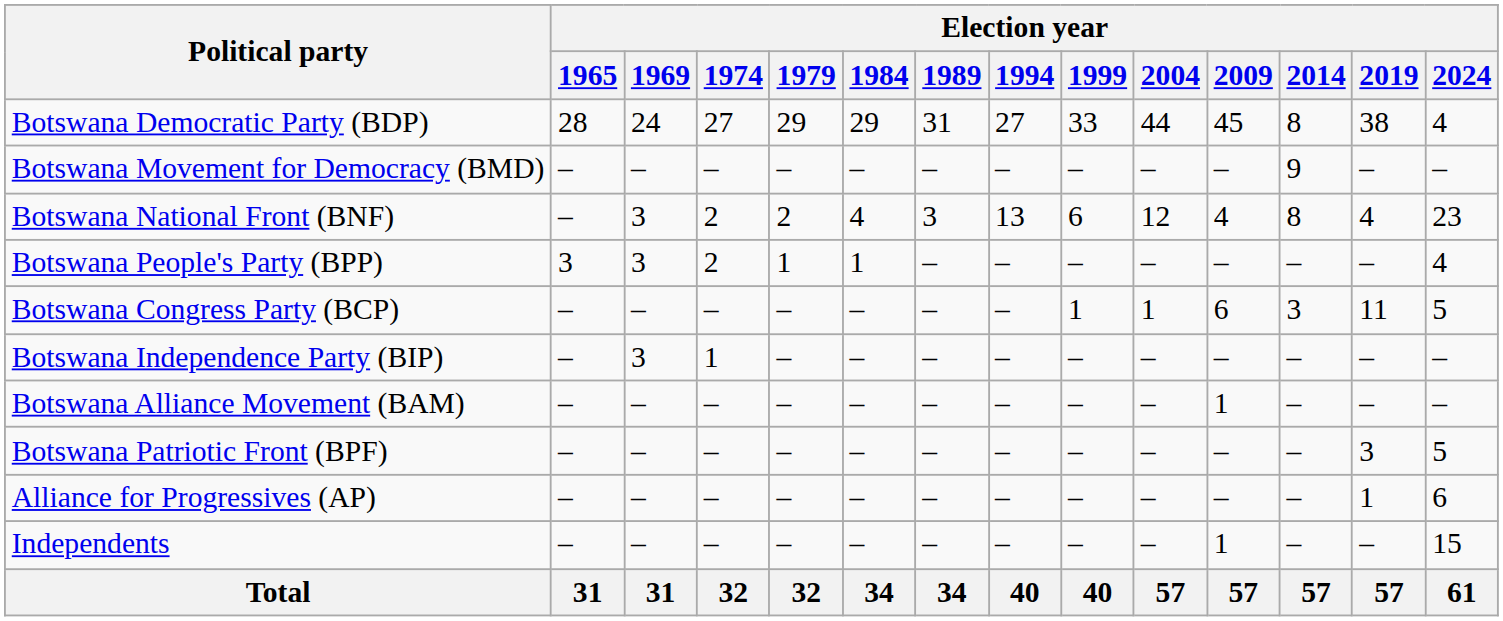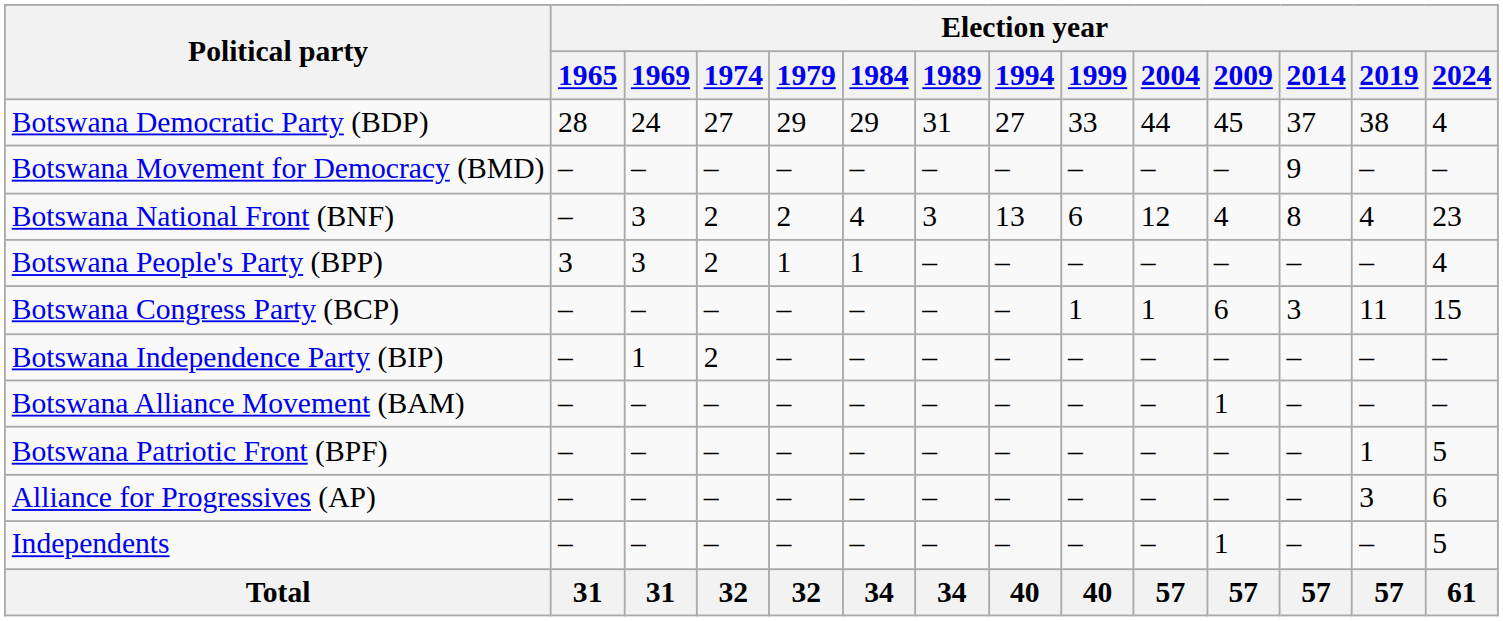Botswana Democratic Party (BDP) | Election year / 2014: 8 -> 37
Botswana Congress Party (BCP) | Election year / 2024: 5 -> 15
Botswana Independence Party (BIP) | Election year / 1969: 3 -> 1
Botswana Independence Party (BIP) | Election year / 1974: 1 -> 2
Botswana Patriotic Front (BPF) | Election year / 2019: 3 -> 1
Alliance for Progressives (AP) | Election year / 2019: 1 -> 3
Independents | Election year / 2024: 15 -> 5
